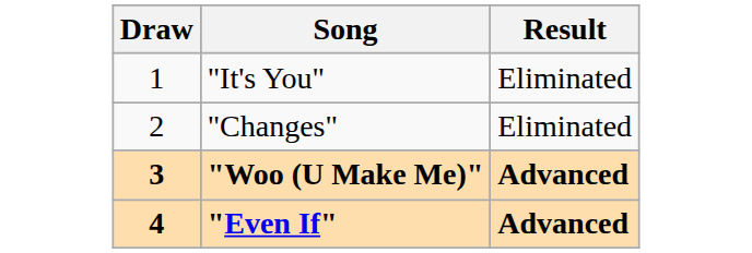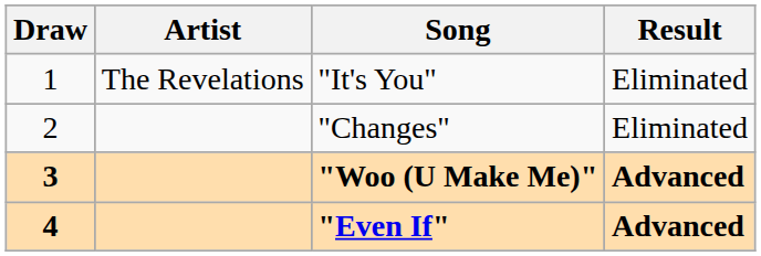+ column: Artist | The Revelations
